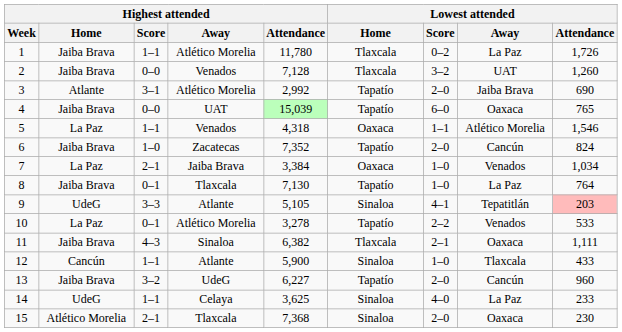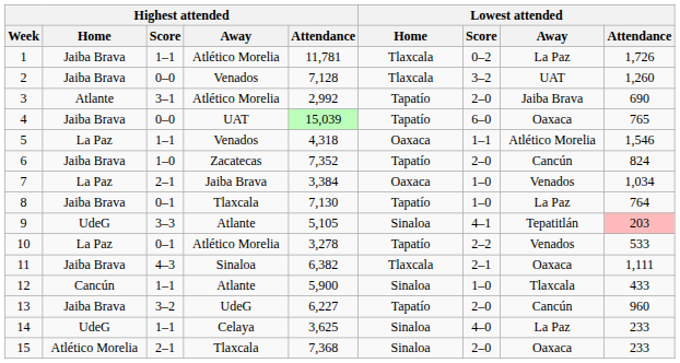1 | Highest attended / Attendance: 11,780 -> 11,781
15 | Lowest attended / Attendance: 230 -> 233
